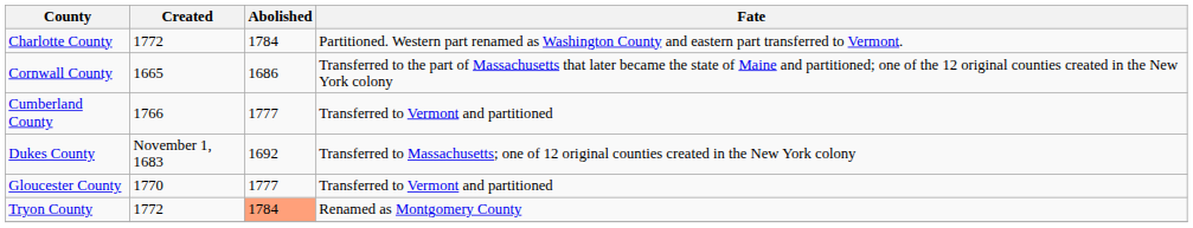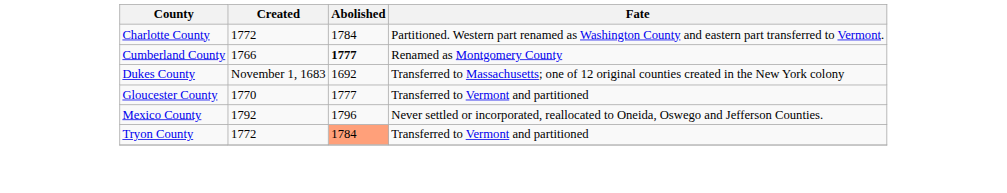- row: Cornwall County | 1665 | 1686 | Transferred to the part of Massachusetts that later became the state of Maine and partitioned; one of the 12 original counties created in the New York colony
Cumberland County | Abolished: normal -> bold
Cumberland County | Fate: Transferred to Vermont and partitioned -> Renamed as Montgomery County
+ row: Mexico County | 1792 | 1796 | Never settled or incorporated, reallocated to Oneida, Oswego and Jefferson Counties.
Tryon County | Fate: Renamed as Montgomery County -> Transferred to Vermont and partitioned
